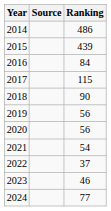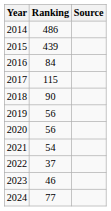columns swapped: Ranking <-> Source
